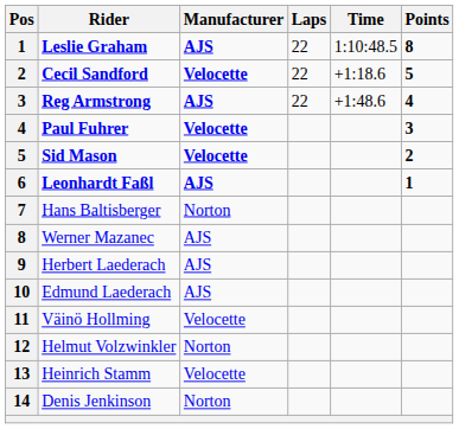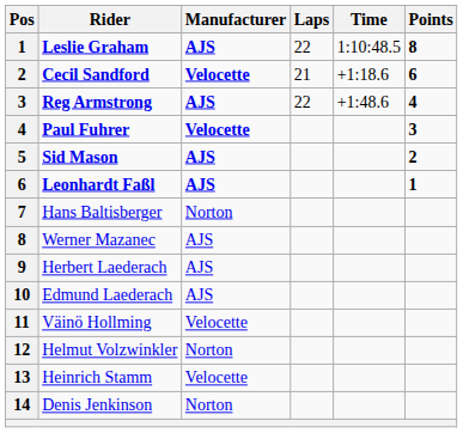Cecil Sandford | Laps: 22 -> 21
Cecil Sandford | Points: 5 -> 6
Sid Mason | Manufacturer: Velocette -> AJS
